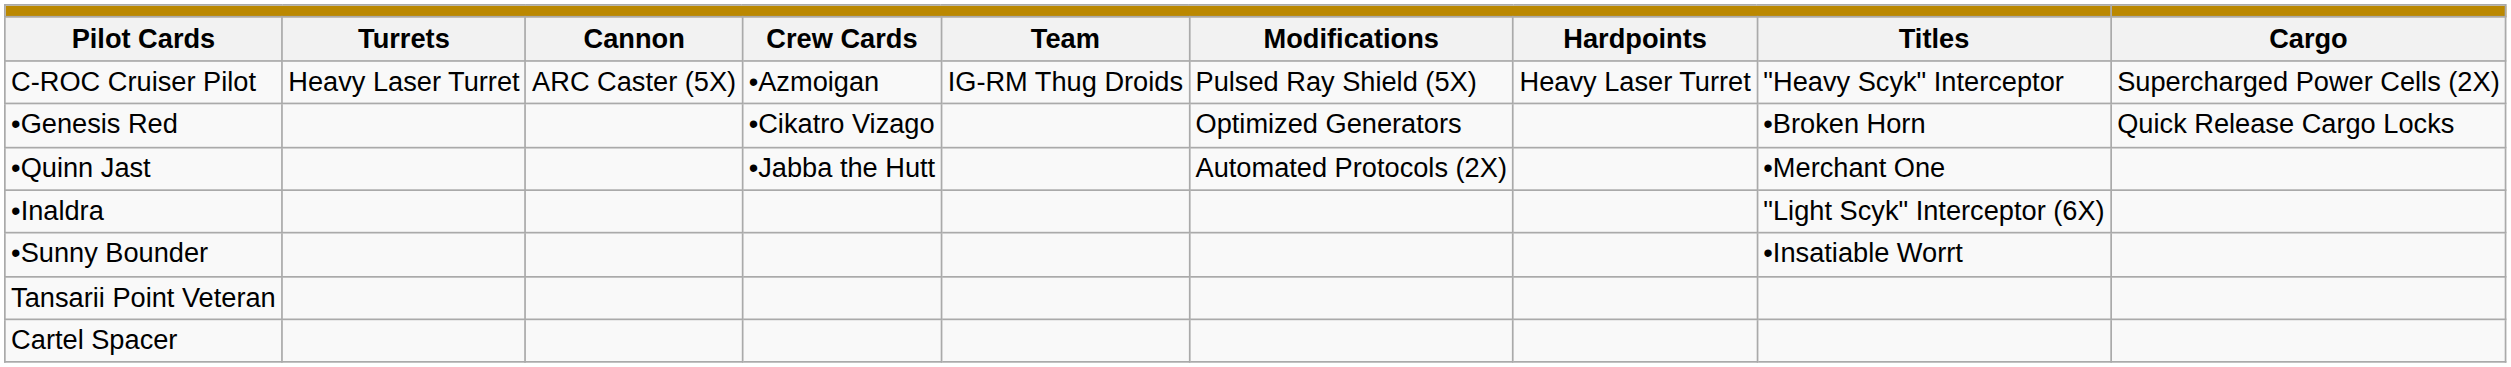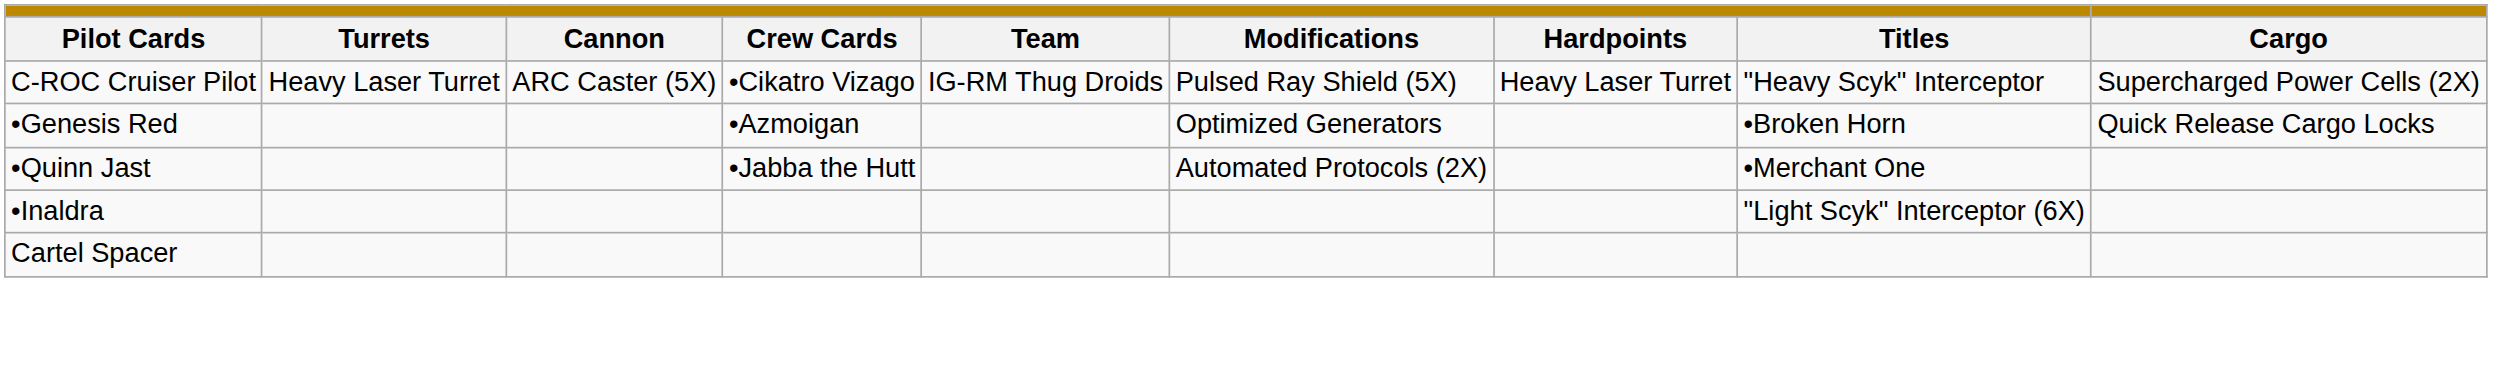C-ROC Cruiser Pilot | column 4: •Azmoigan -> •Cikatro Vizago
•Genesis Red | column 4: •Cikatro Vizago -> •Azmoigan
- row: •Sunny Bounder | •Insatiable Worrt
- row: Tansarii Point Veteran
